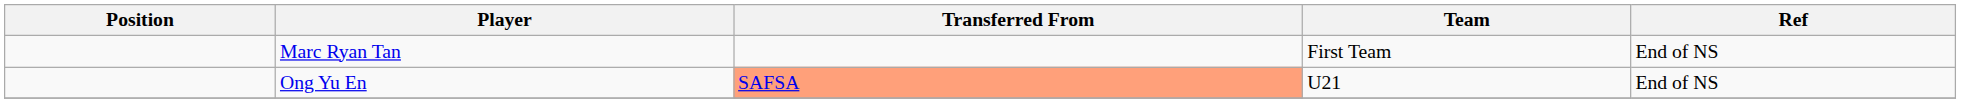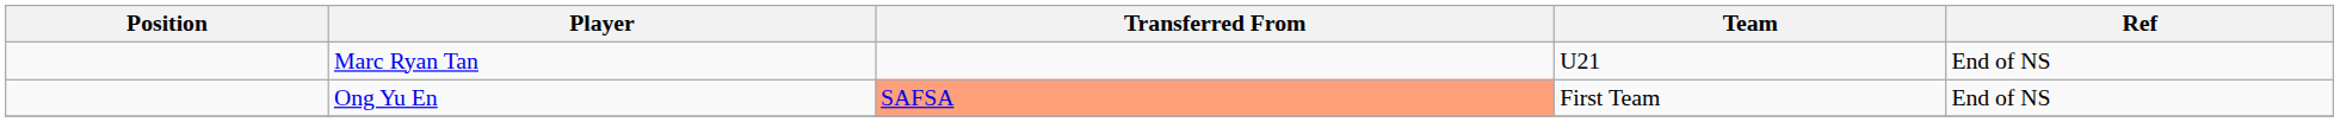Marc Ryan Tan | Team: First Team -> U21
Ong Yu En | Team: U21 -> First Team
